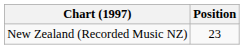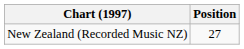New Zealand (Recorded Music NZ) | Position: 23 -> 27
